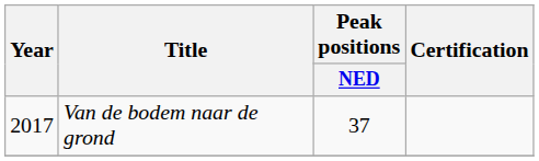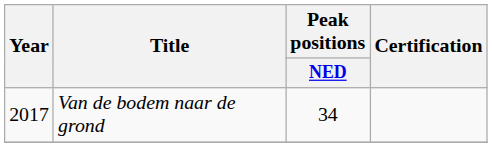Van de bodem naar de grond | Peak positions / NED: 37 -> 34
